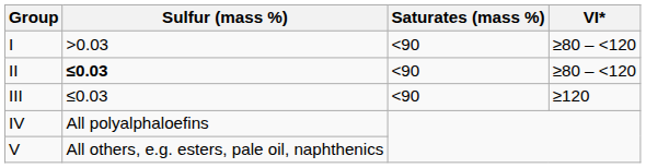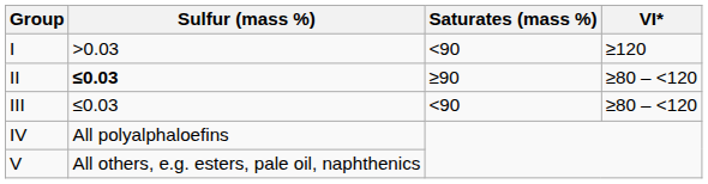I | VI*: ≥80 – <120 -> ≥120
II | Saturates (mass %): <90 -> ≥90
III | VI*: ≥120 -> ≥80 – <120
